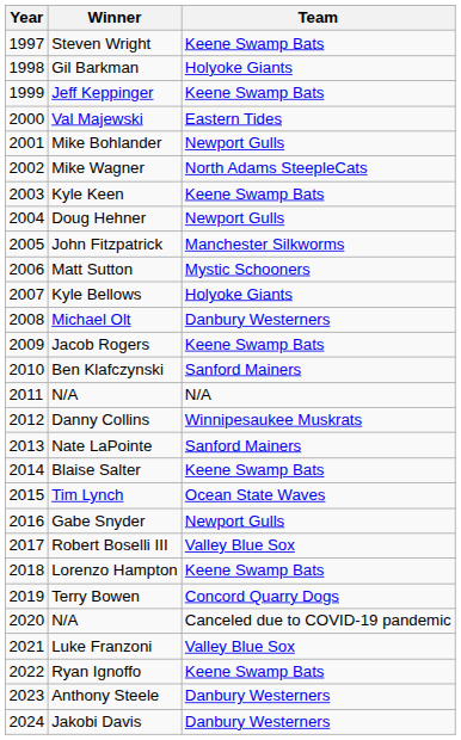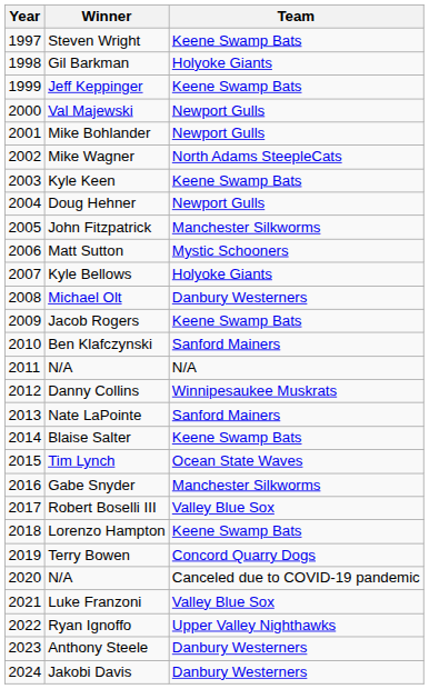Val Majewski | Team: Eastern Tides -> Newport Gulls
Gabe Snyder | Team: Newport Gulls -> Manchester Silkworms
Ryan Ignoffo | Team: Keene Swamp Bats -> Upper Valley Nighthawks
